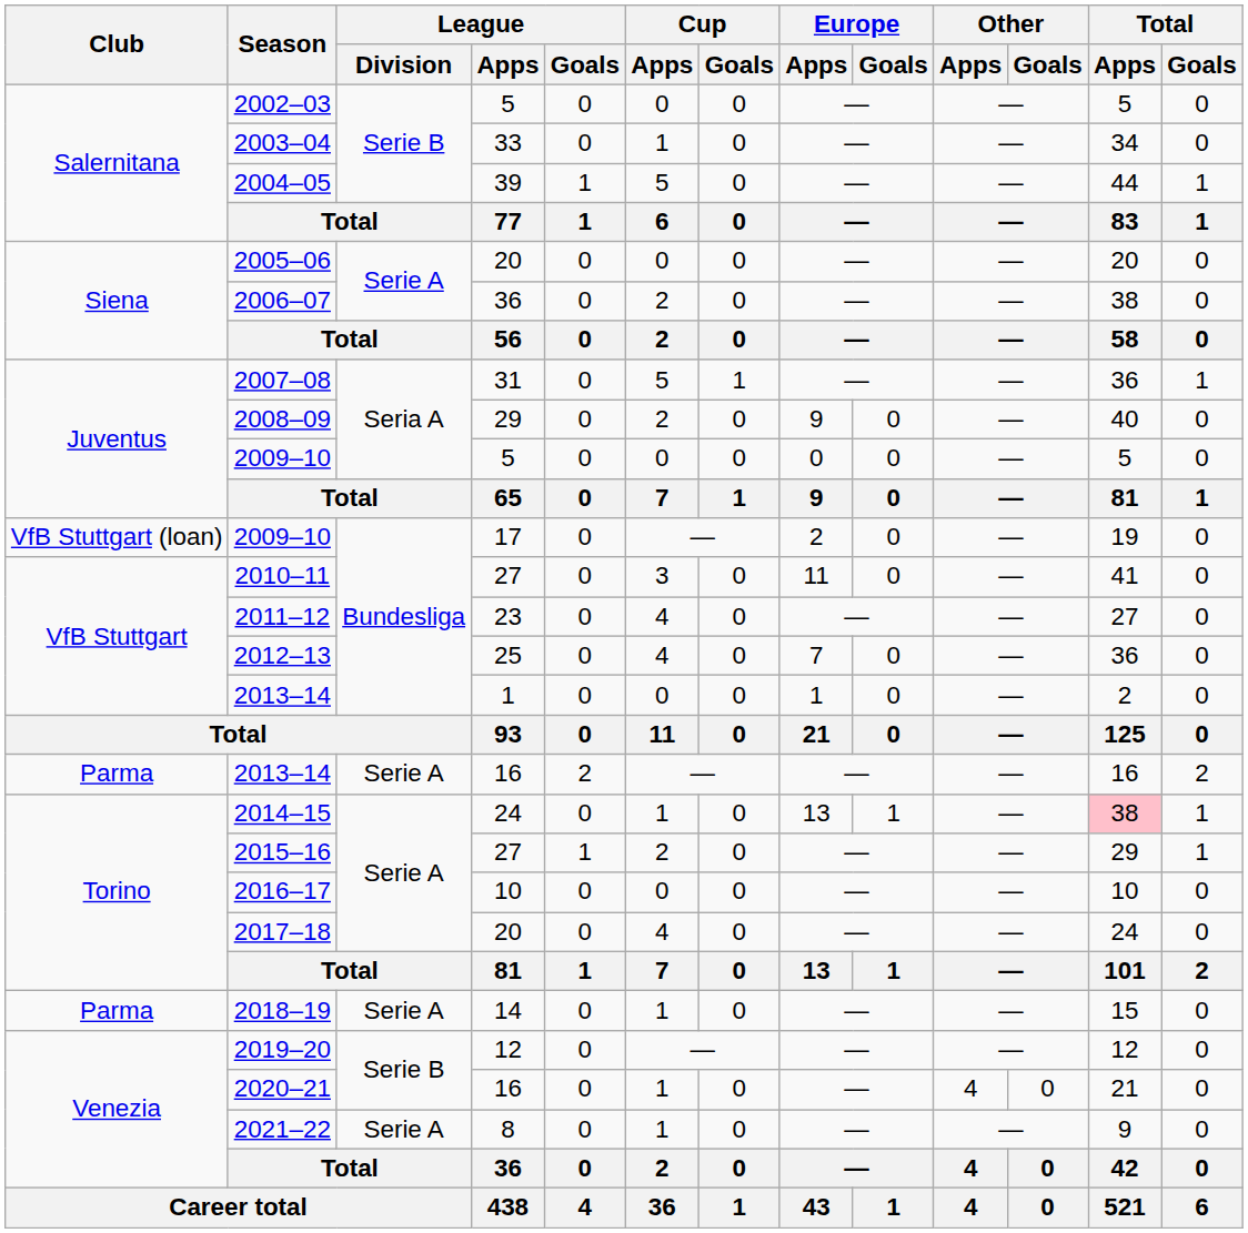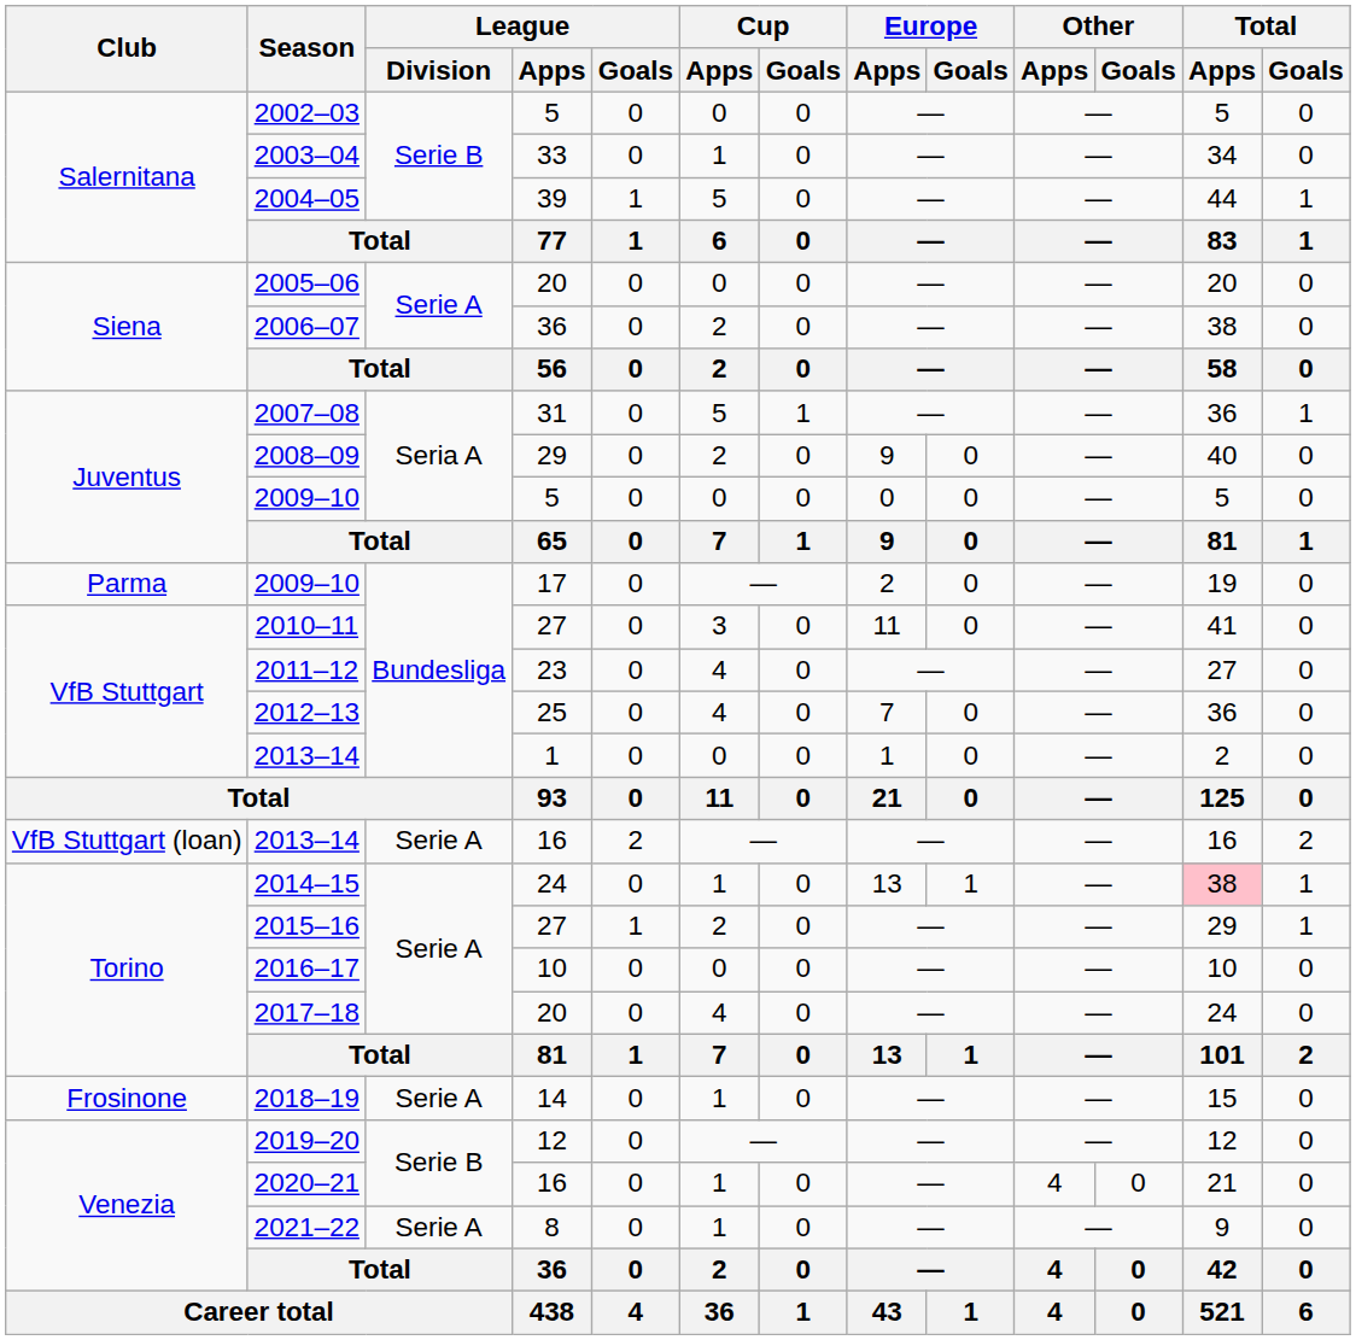2009–10 / 17 | Club: VfB Stuttgart (loan) -> Parma
2013–14 / 16 | Club: Parma -> VfB Stuttgart (loan)
2018–19 | Club: Parma -> Frosinone
